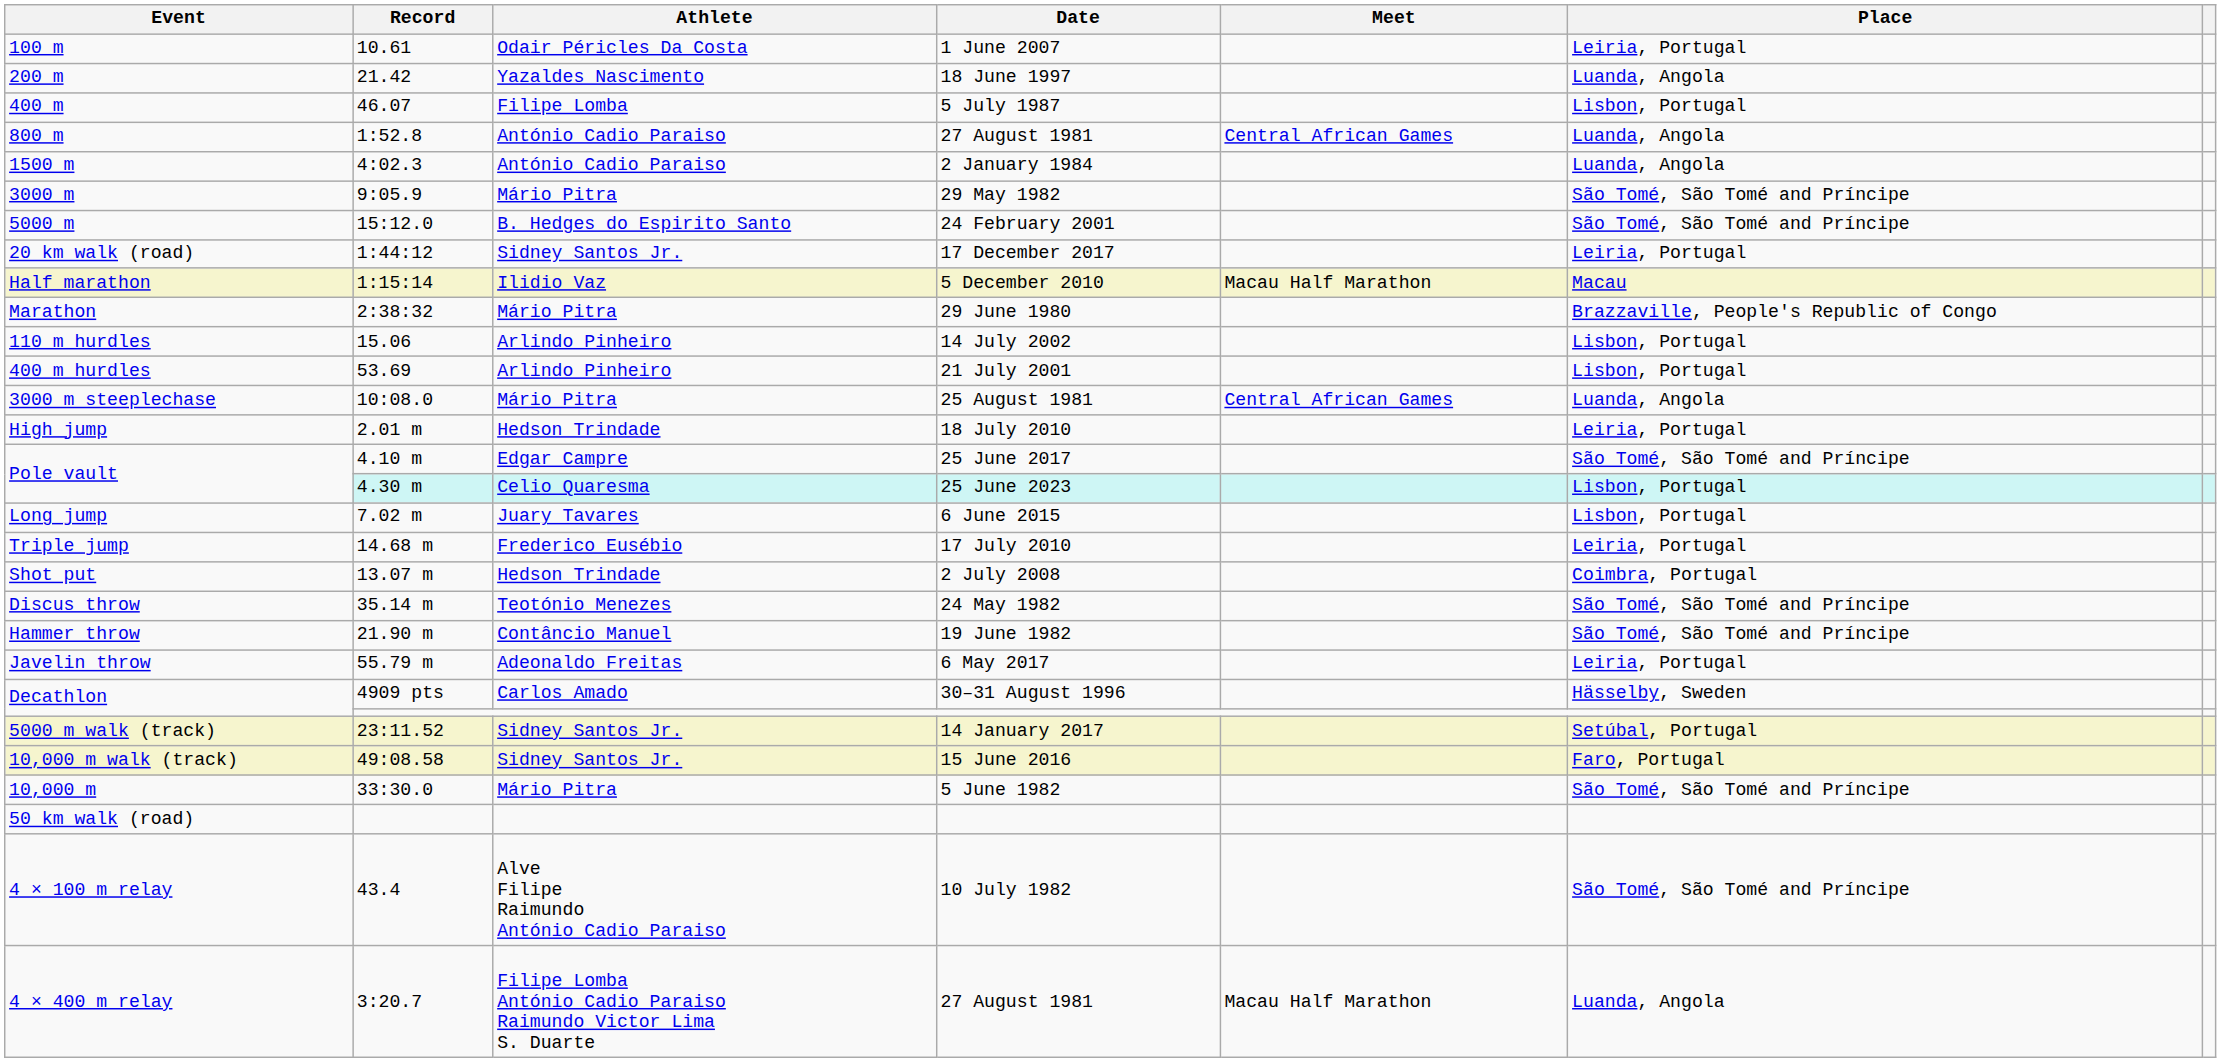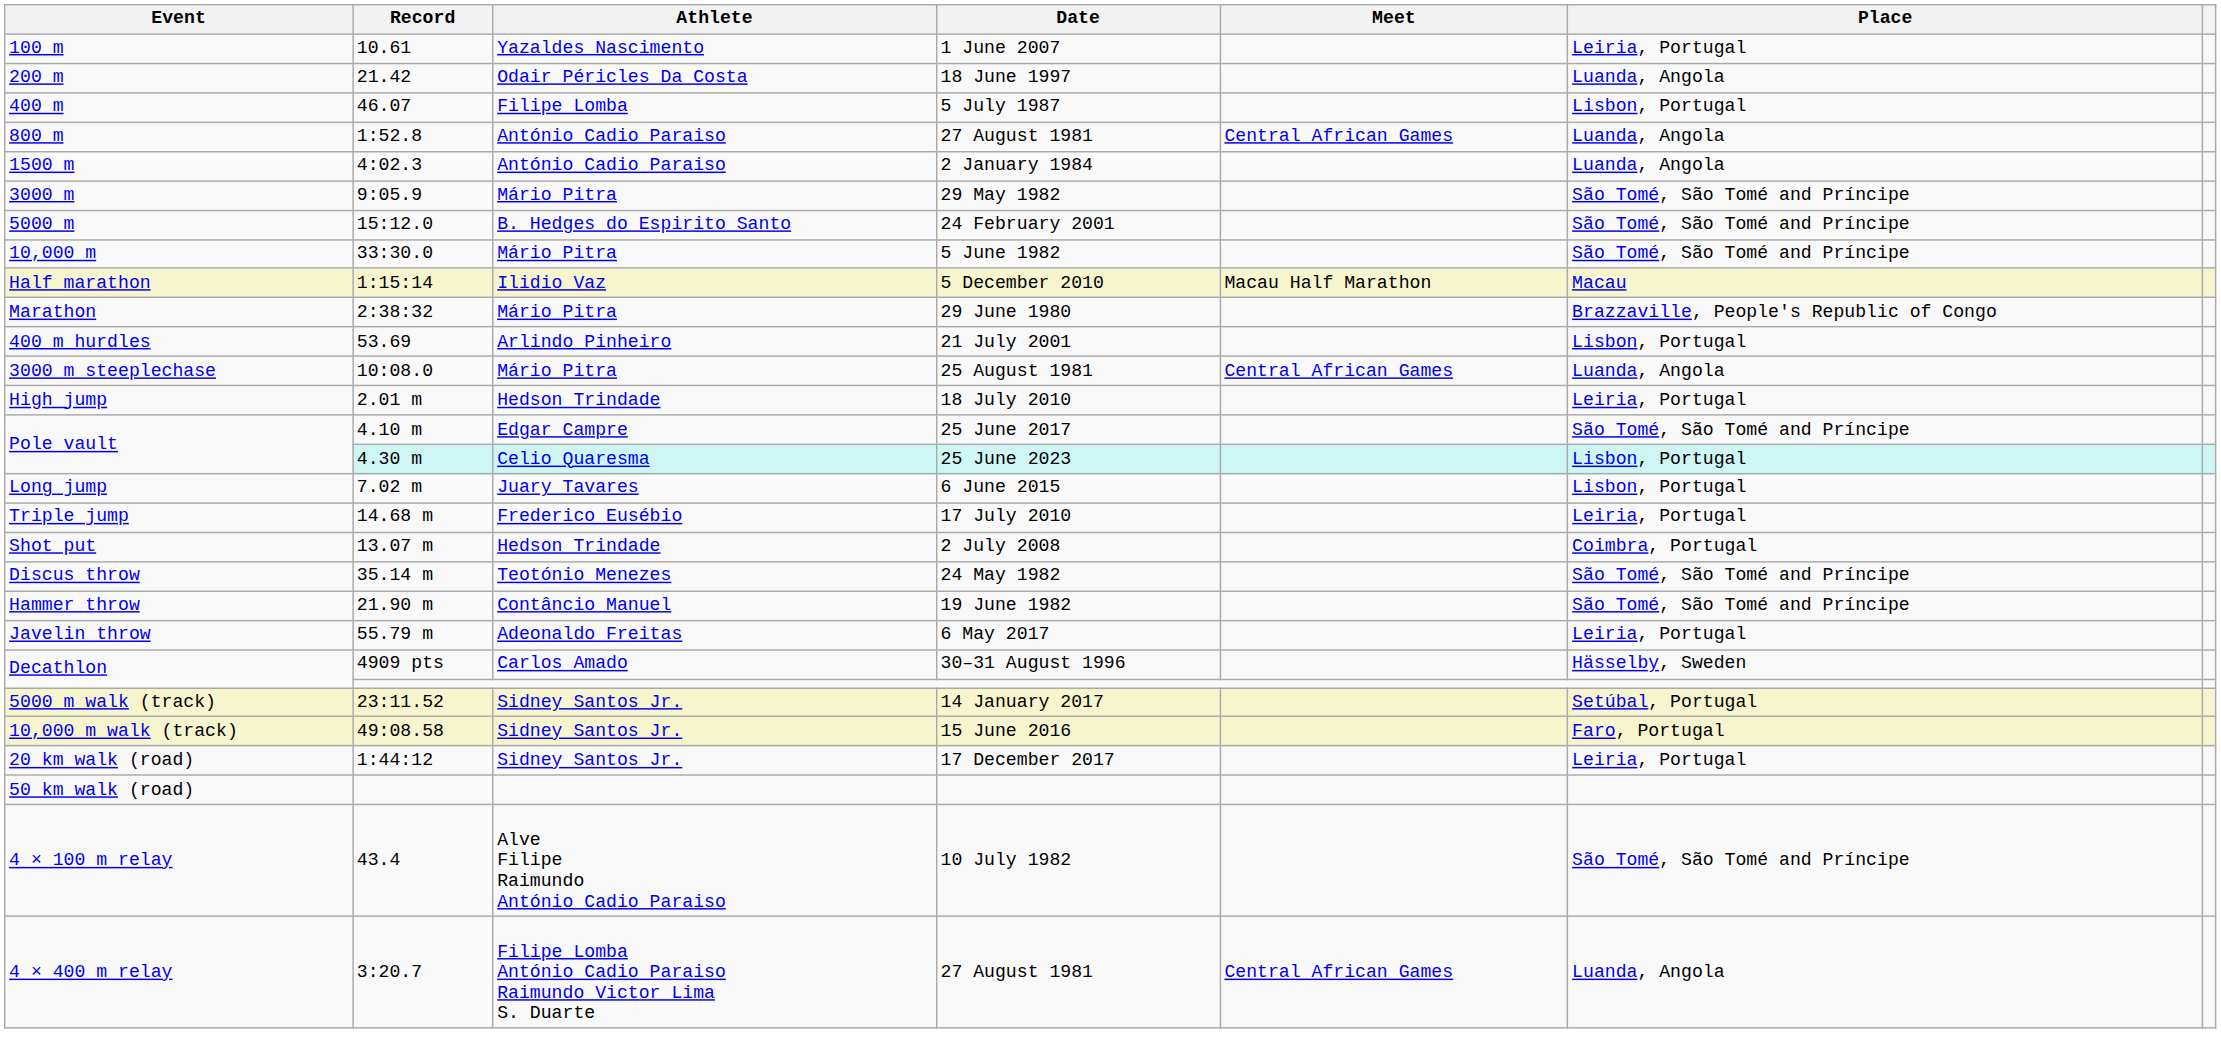100 m | Athlete: Odair Péricles Da Costa -> Yazaldes Nascimento
200 m | Athlete: Yazaldes Nascimento -> Odair Péricles Da Costa
rows swapped: 10,000 m <-> 20 km walk (road)
- row: 110 m hurdles | 15.06 | Arlindo Pinheiro | 14 July 2002 | Lisbon, Portugal
4 × 400 m relay | Meet: Macau Half Marathon -> Central African Games
